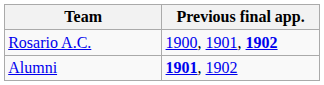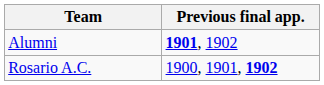rows swapped: Alumni <-> Rosario A.C.
